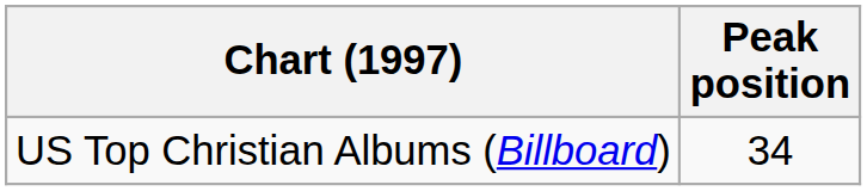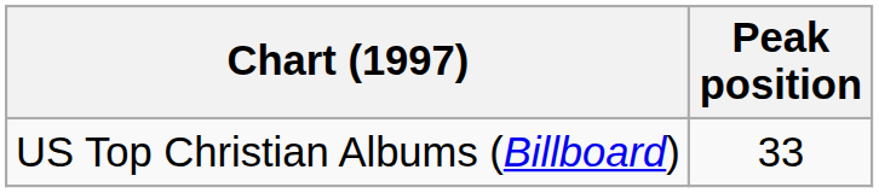US Top Christian Albums (Billboard) | Peak position: 34 -> 33
